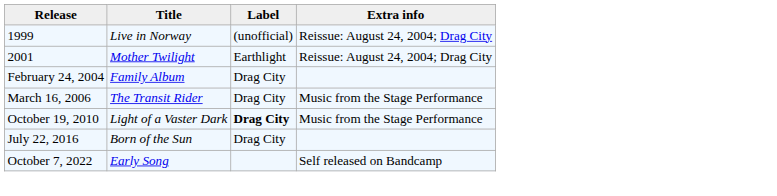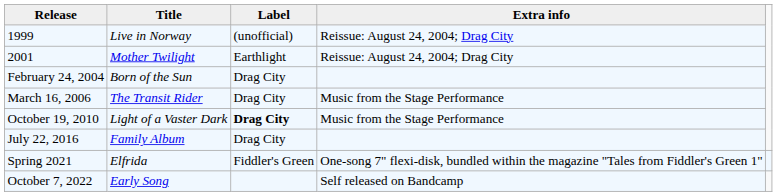February 24, 2004 | Title: Family Album -> Born of the Sun
July 22, 2016 | Title: Born of the Sun -> Family Album
+ row: Spring 2021 | Elfrida | Fiddler's Green | One-song 7" flexi-disk, bundled within the magazine "Tales from Fiddler's Green 1"
